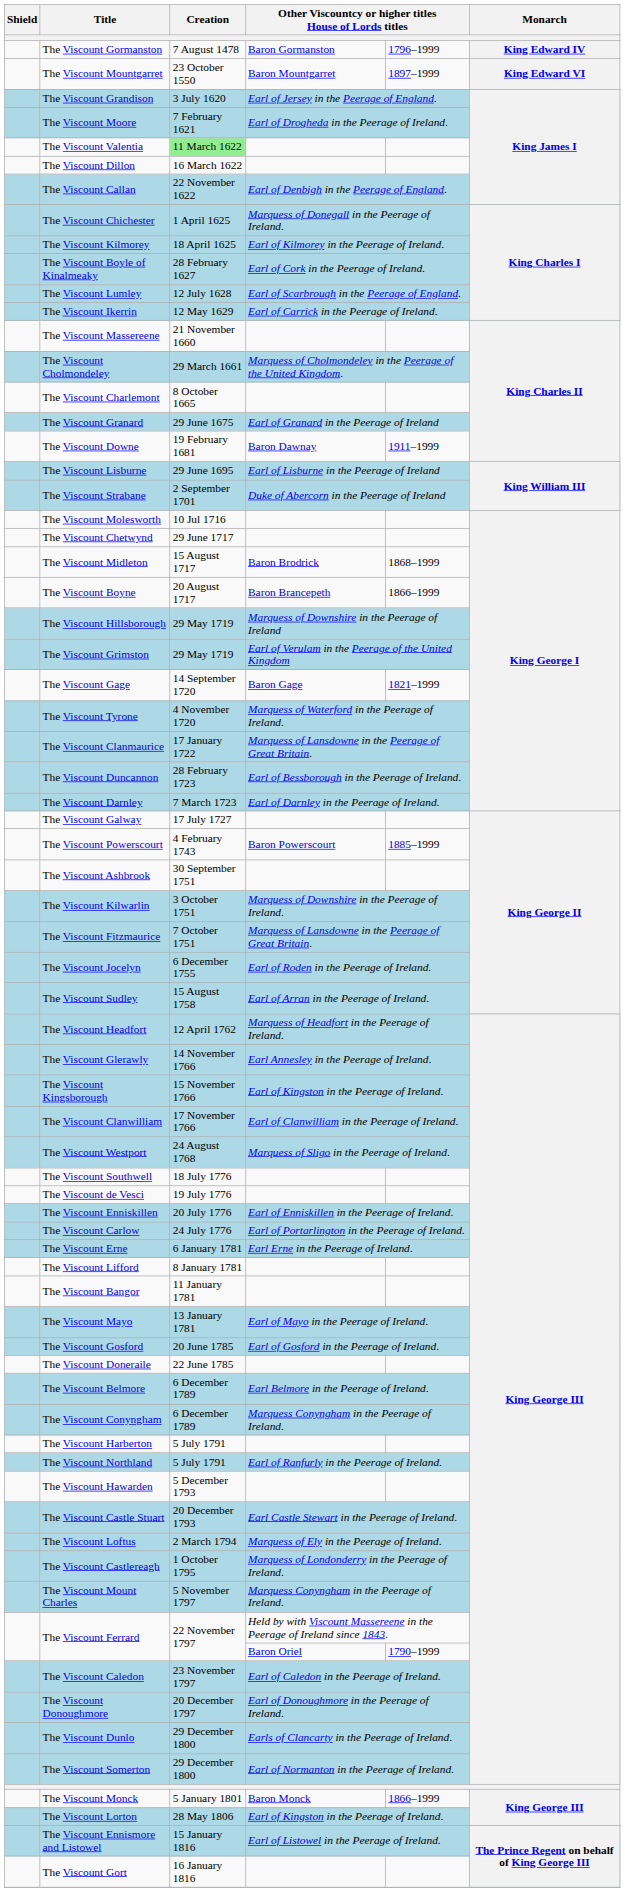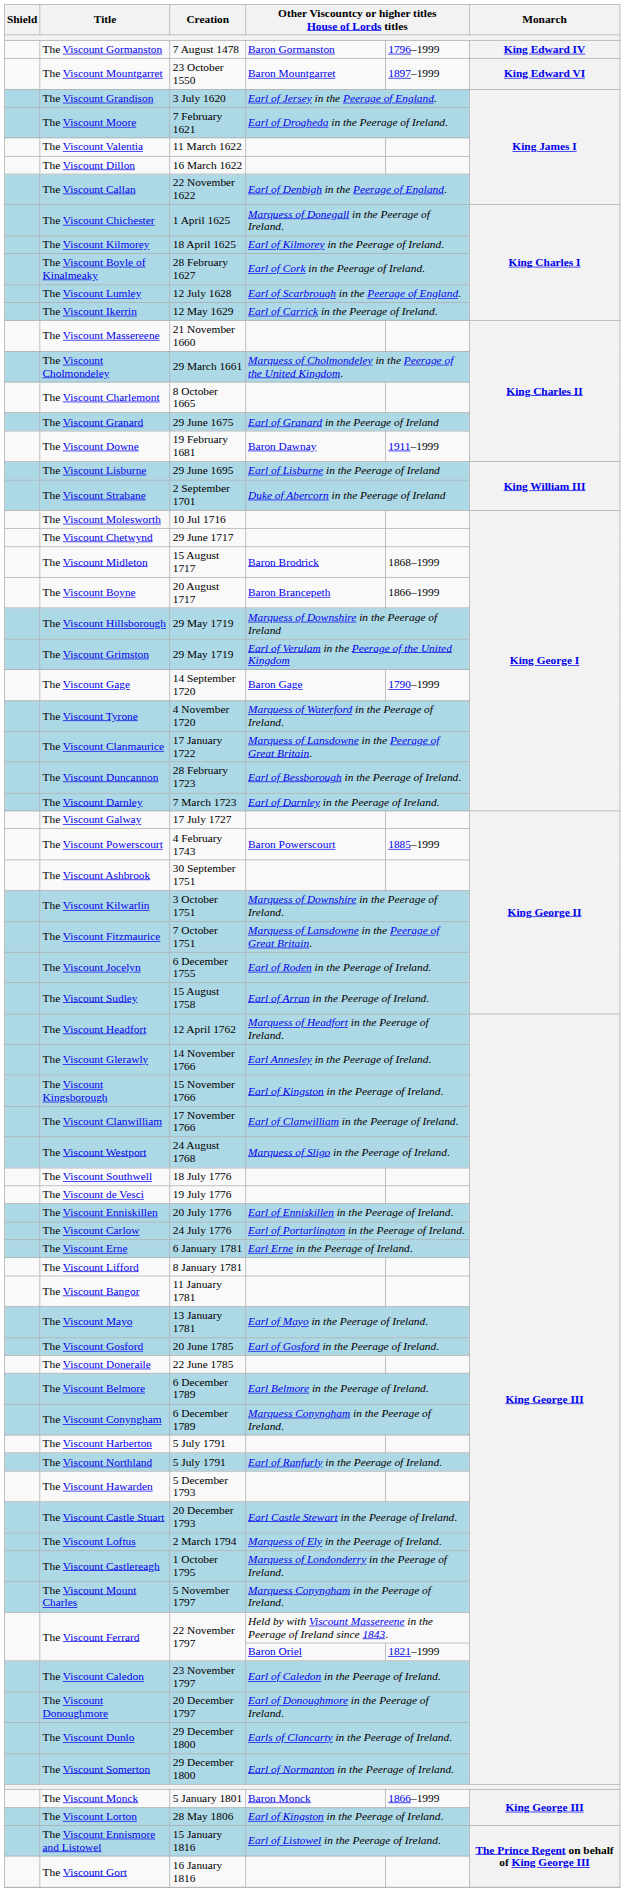The Viscount Valentia | Creation: lightgreen background -> no background
The Viscount Gage | column 5: 1821–1999 -> 1790–1999
The Viscount Ferrard / Baron Oriel | column 5: 1790–1999 -> 1821–1999
